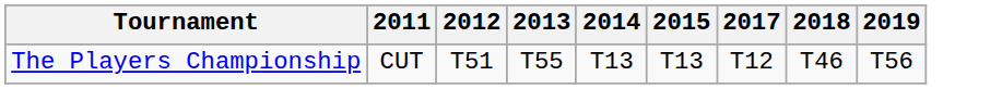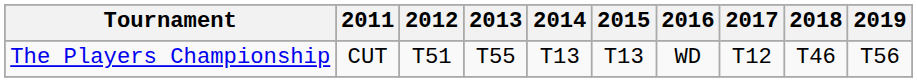+ column: 2016 | WD
